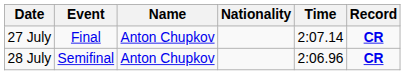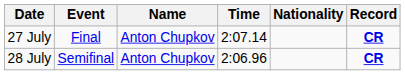columns swapped: Nationality <-> Time
